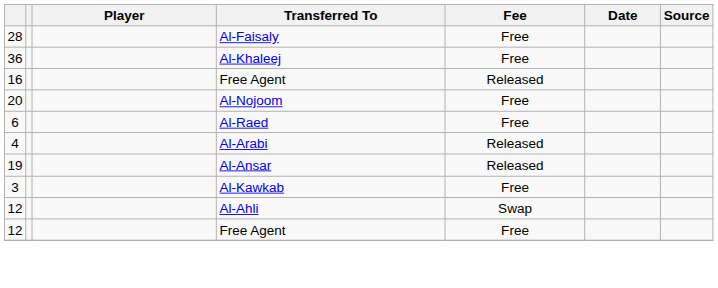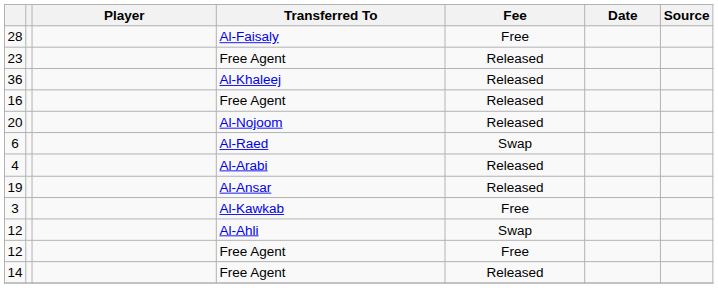+ row: 23 | Free Agent | Released
36 | Fee: Free -> Released
20 | Fee: Free -> Released
6 | Fee: Free -> Swap
+ row: 14 | Free Agent | Released
